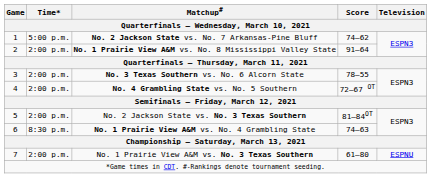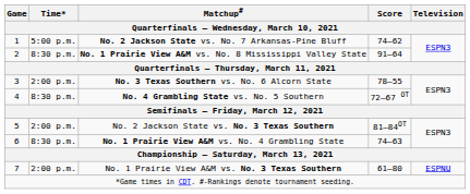No. 1 Prairie View A&M vs. No. 8 Mississippi Valley State | Time*: 2:00 p.m. -> 8:30 p.m.
No. 4 Grambling State vs. No. 5 Southern | Time*: 2:00 p.m. -> 8:30 p.m.
